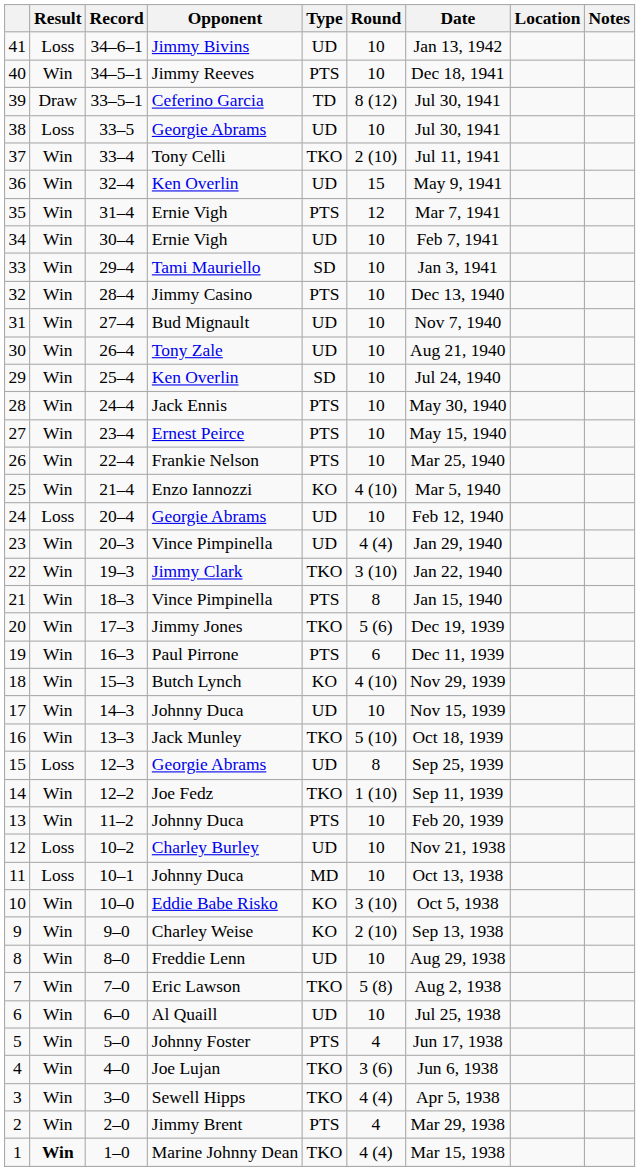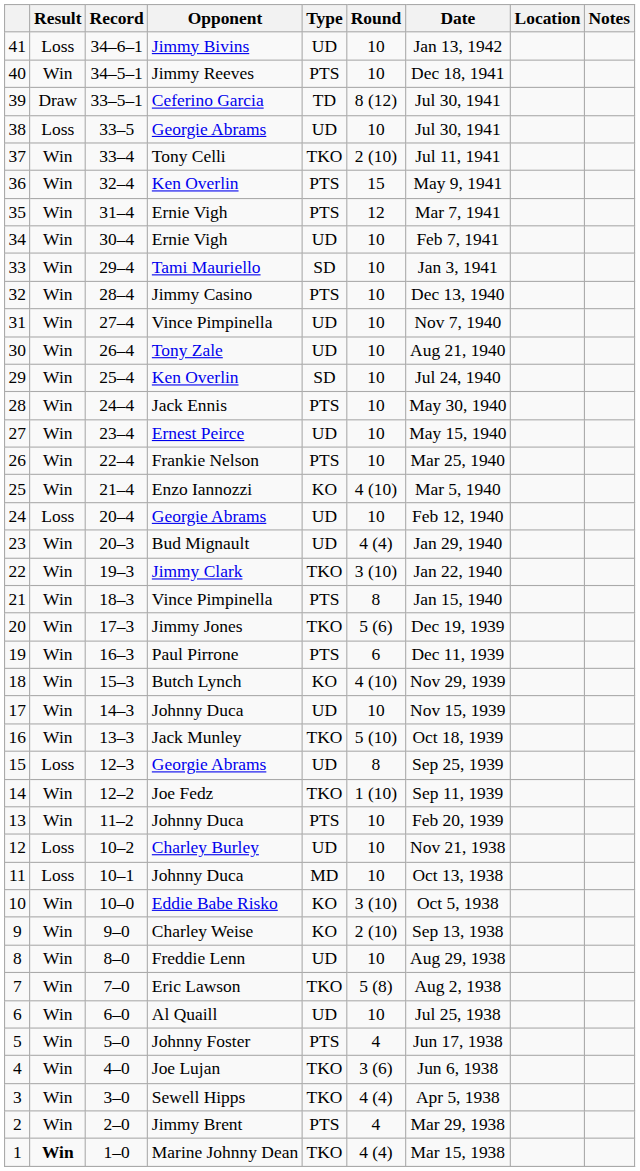36 | Type: UD -> PTS
31 | Opponent: Bud Mignault -> Vince Pimpinella
27 | Type: PTS -> UD
23 | Opponent: Vince Pimpinella -> Bud Mignault
